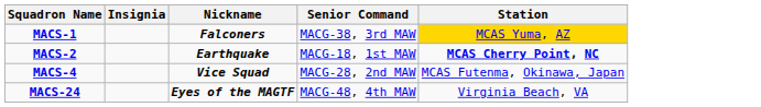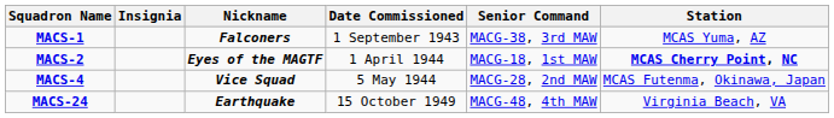+ column: Date Commissioned | 1 September 1943 | 1 April 1944 | 5 May 1944 | 15 October 1949
MACS-1 | Station: gold background -> no background
MACS-2 | Nickname: Earthquake -> Eyes of the MAGTF
MACS-24 | Nickname: Eyes of the MAGTF -> Earthquake
